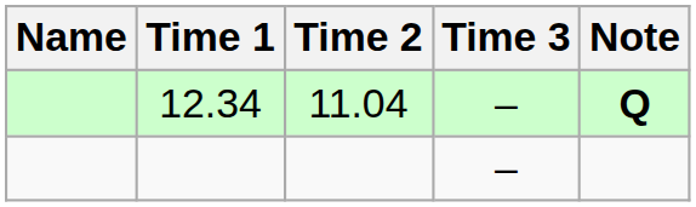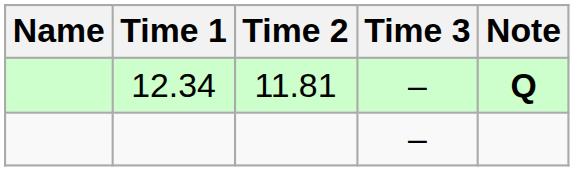12.34 | Time 2: 11.04 -> 11.81
